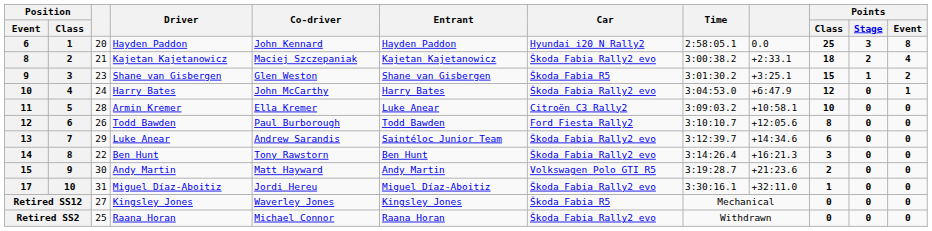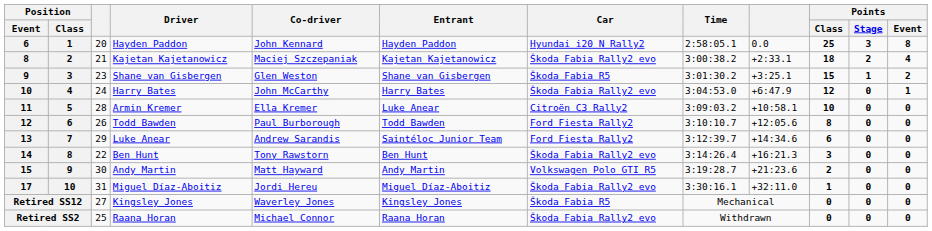13 | Car: Škoda Fabia Rally2 evo -> Ford Fiesta Rally2
